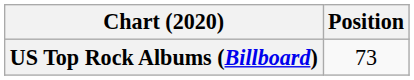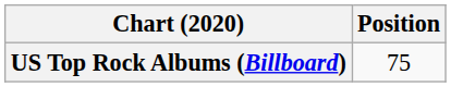US Top Rock Albums (Billboard) | Position: 73 -> 75
